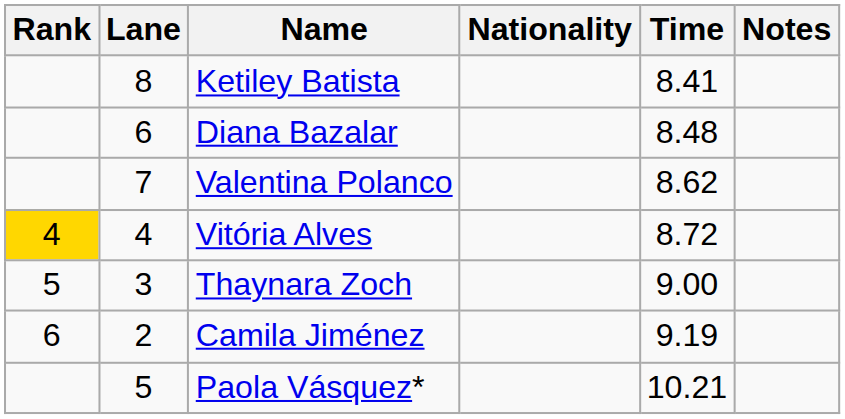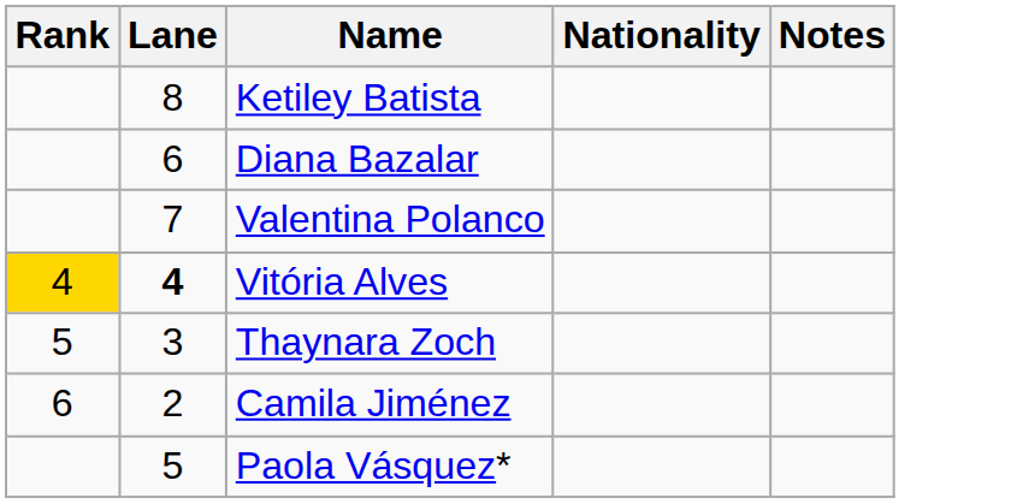- column: Time | 8.41 | 8.48 | 8.62 | 8.72 | 9.00 | 9.19 | 10.21
Vitória Alves | Lane: normal -> bold
